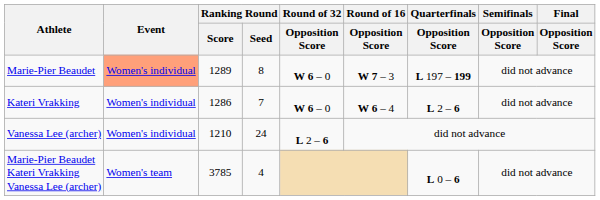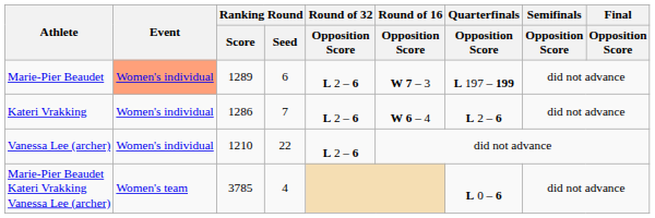Marie-Pier Beaudet | Ranking Round / Seed: 8 -> 6
Marie-Pier Beaudet | Round of 32 / Opposition Score: W 6 – 0 -> L 2 – 6
Kateri Vrakking | Round of 32 / Opposition Score: W 6 – 0 -> L 2 – 6
Vanessa Lee (archer) | Ranking Round / Seed: 24 -> 22
